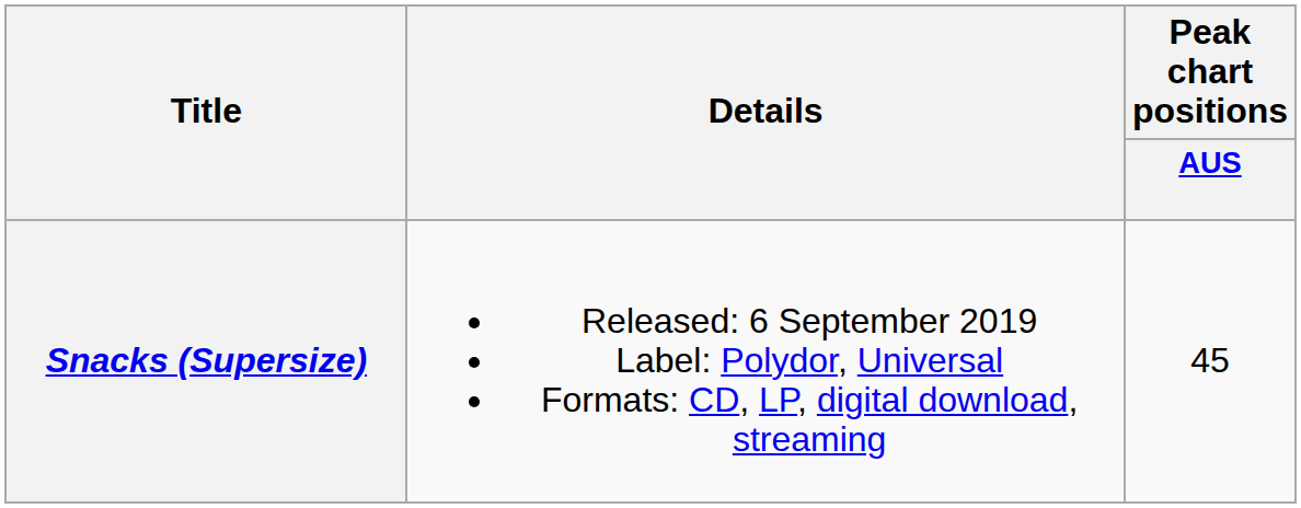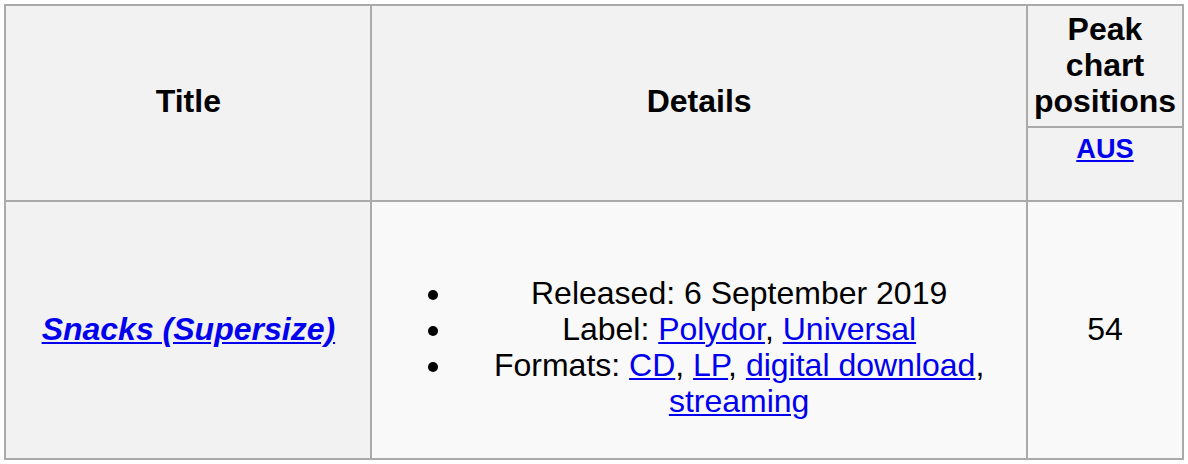Snacks (Supersize) | Peak chart positions / AUS: 45 -> 54
